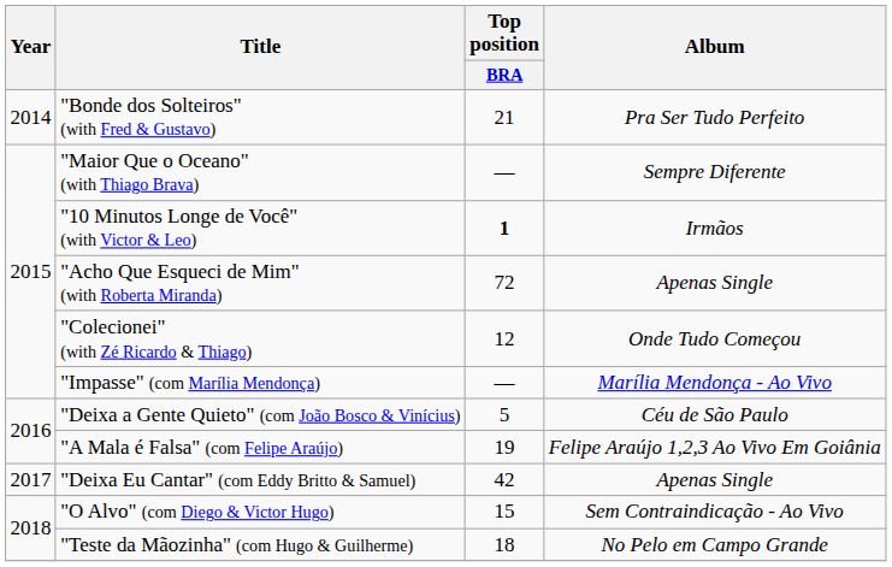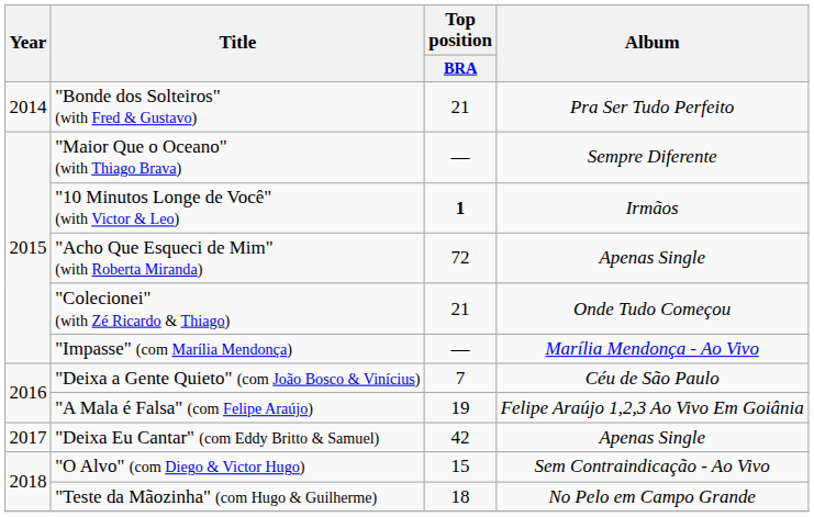"Colecionei" (with Zé Ricardo & Thiago) | Top position / BRA: 12 -> 21
"Deixa a Gente Quieto" (com João Bosco & Vinícius) | Top position / BRA: 5 -> 7
